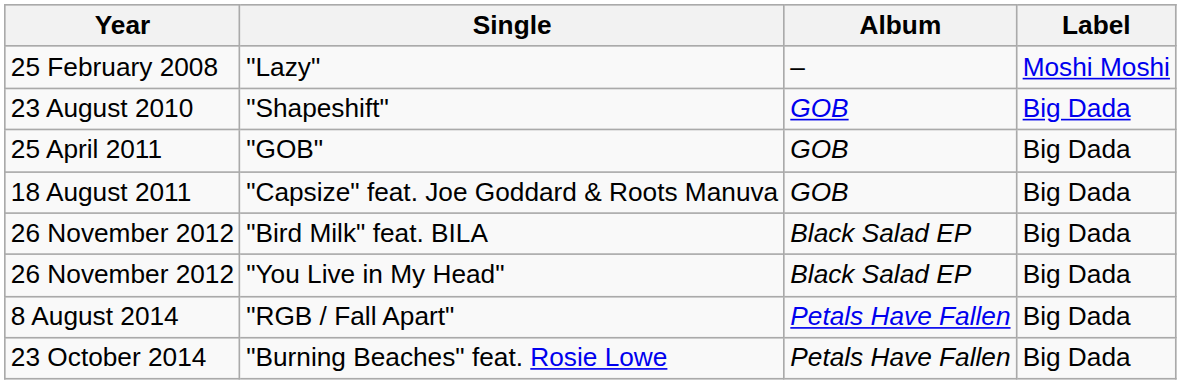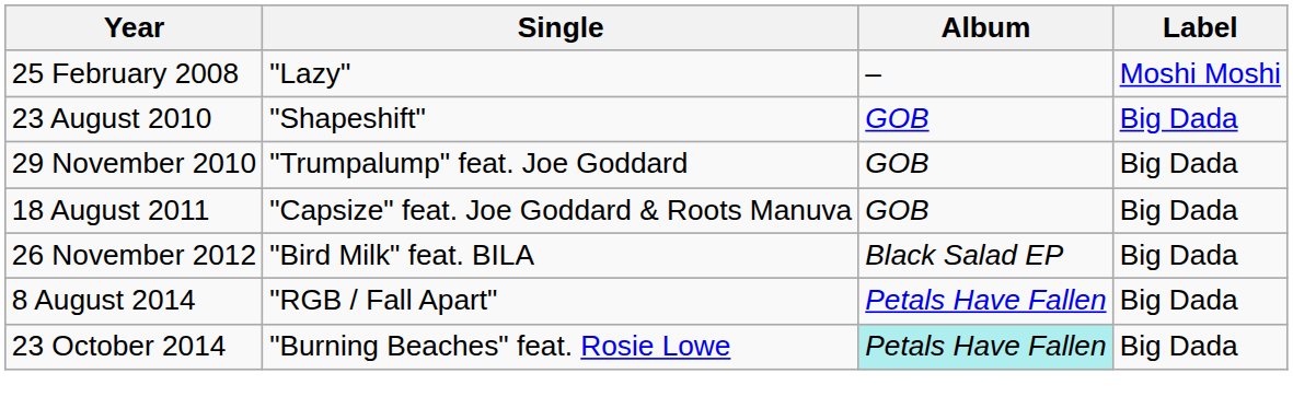+ row: 29 November 2010 | "Trumpalump" feat. Joe Goddard | GOB | Big Dada
- row: 25 April 2011 | "GOB" | GOB | Big Dada
- row: 26 November 2012 | "You Live in My Head" | Black Salad EP | Big Dada
"Burning Beaches" feat. Rosie Lowe | Album: no background -> paleturquoise background
